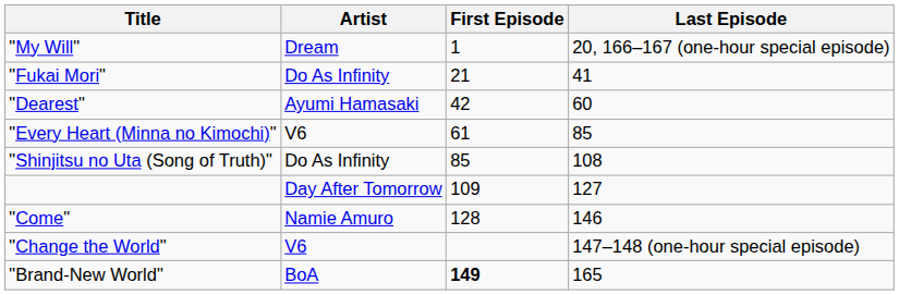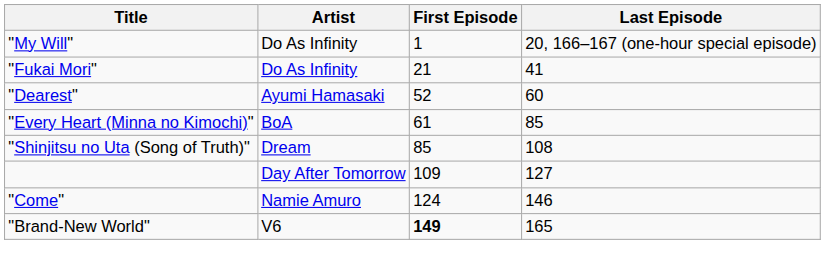"My Will" | Artist: Dream -> Do As Infinity
"Dearest" | First Episode: 42 -> 52
"Every Heart (Minna no Kimochi)" | Artist: V6 -> BoA
"Shinjitsu no Uta (Song of Truth)" | Artist: Do As Infinity -> Dream
"Come" | First Episode: 128 -> 124
- row: "Change the World" | V6 | 147–148 (one-hour special episode)
"Brand-New World" | Artist: BoA -> V6
